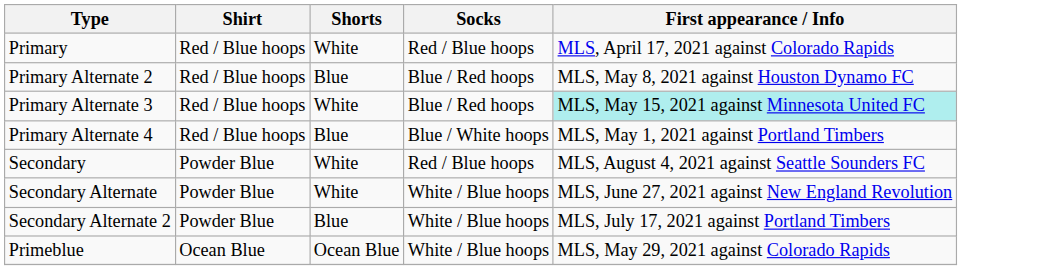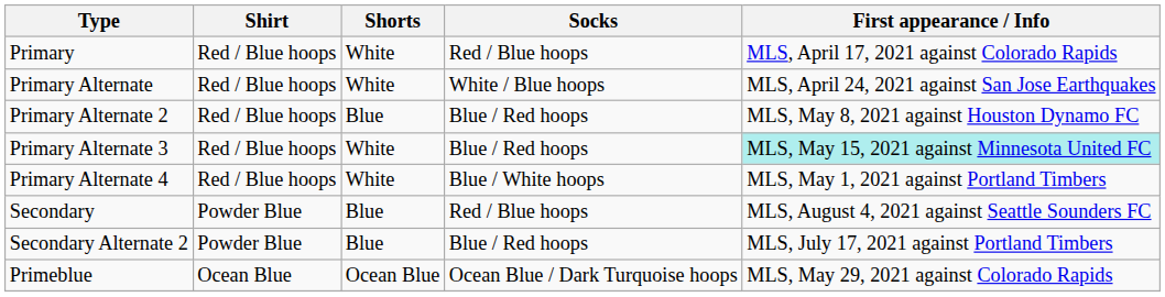+ row: Primary Alternate | Red / Blue hoops | White | White / Blue hoops | MLS, April 24, 2021 against San Jose Earthquakes
Primary Alternate 4 | Shorts: Blue -> White
Secondary | Shorts: White -> Blue
- row: Secondary Alternate | Powder Blue | White | White / Blue hoops | MLS, June 27, 2021 against New England Revolution
Secondary Alternate 2 | Socks: White / Blue hoops -> Blue / Red hoops
Primeblue | Socks: White / Blue hoops -> Ocean Blue / Dark Turquoise hoops
